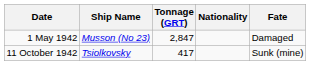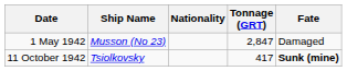columns swapped: Nationality <-> Tonnage (GRT)
11 October 1942 | Fate: normal -> bold
